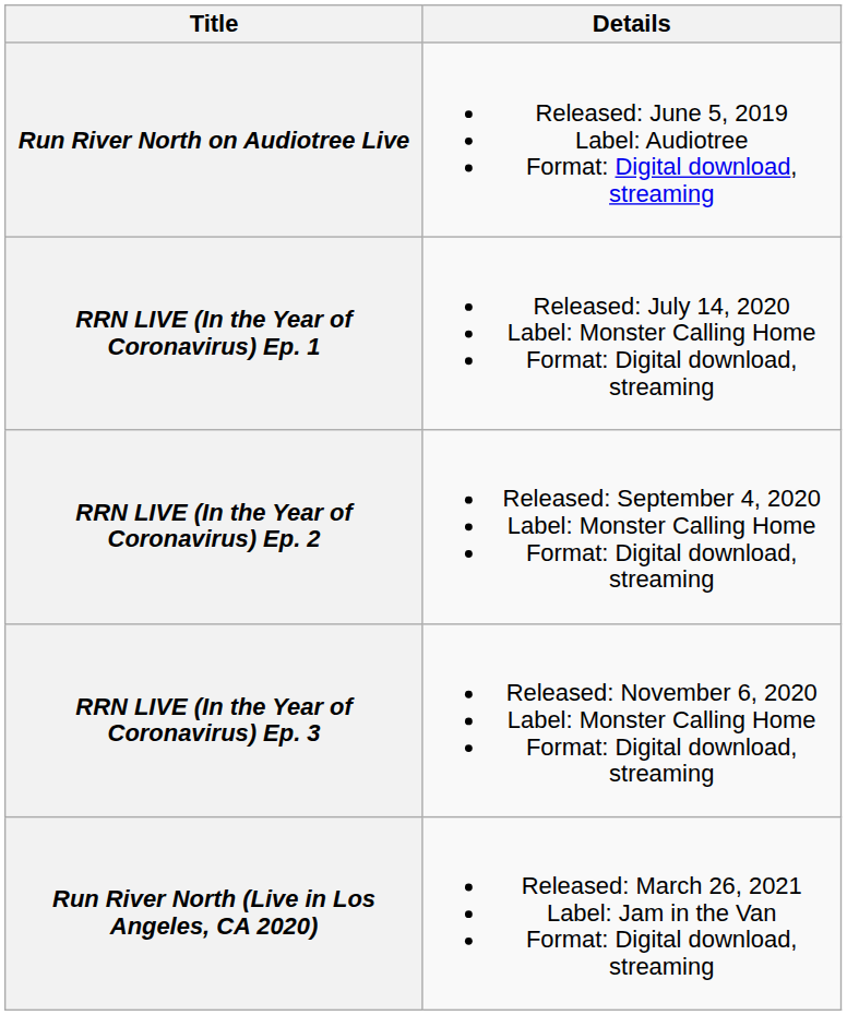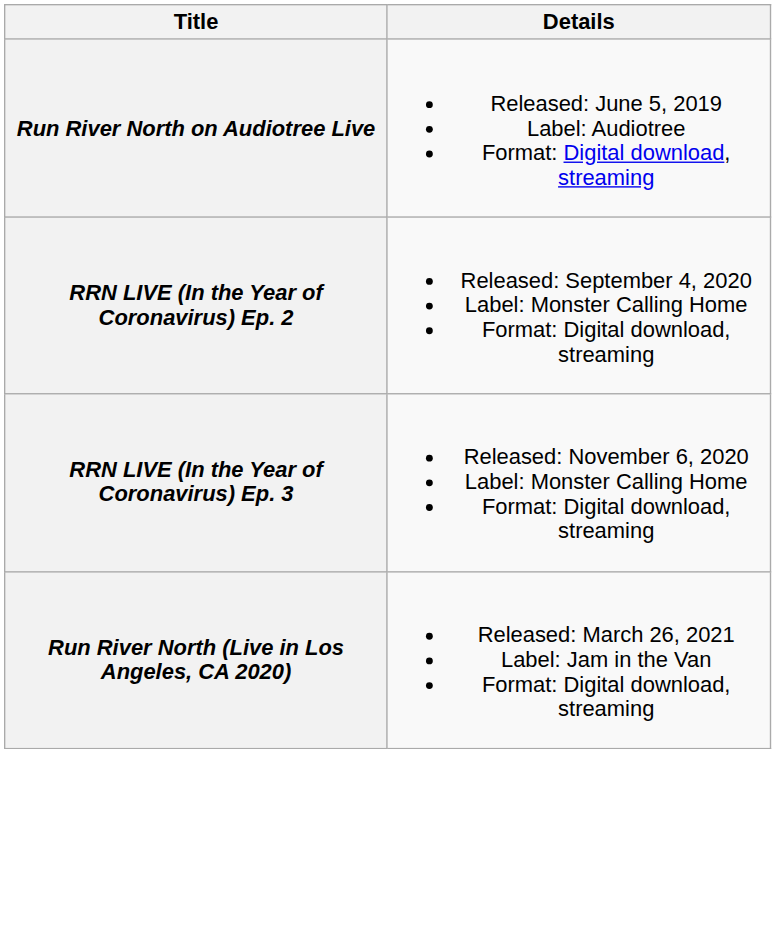- row: RRN LIVE (In the Year of Coronavirus) Ep. 1 | Released: July 14, 2020 Label: Monster Calling Home Format: Digital download, streaming
